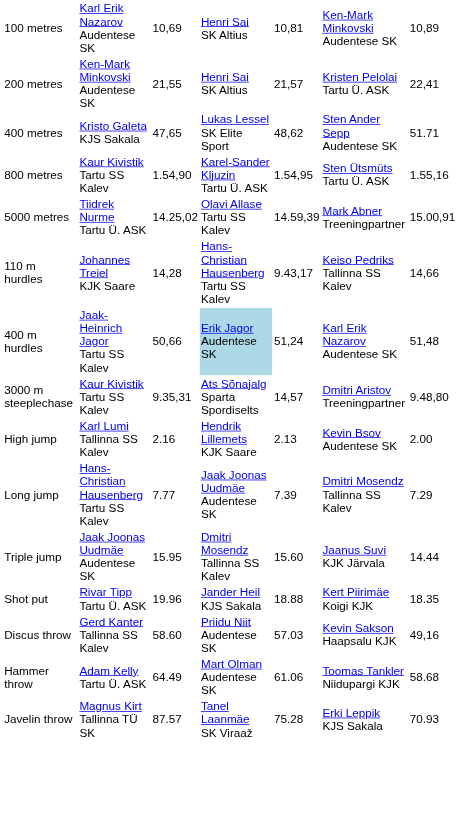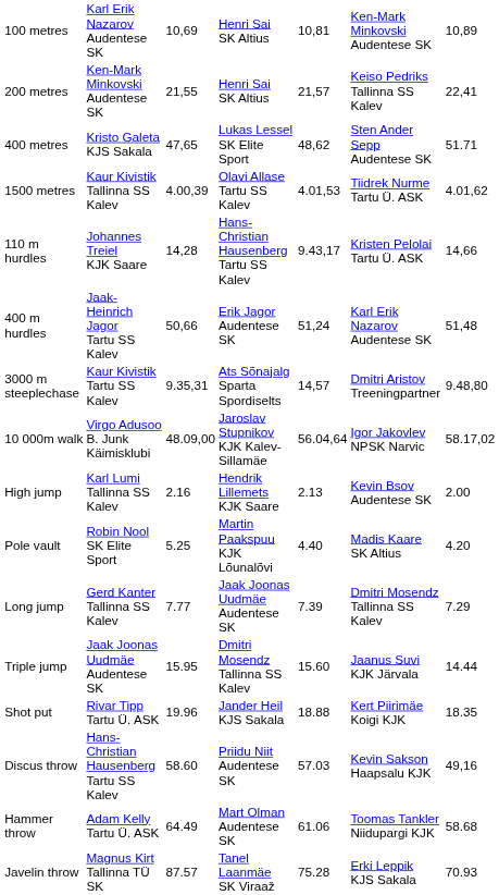200 metres | column 6: Kristen Pelolai Tartu Ü. ASK -> Keiso Pedriks Tallinna SS Kalev
- row: 800 metres | Kaur Kivistik Tartu SS Kalev | 1.54,90 | Karel-Sander Kljuzin Tartu Ü. ASK | 1.54,95 | Sten Ütsmüts Tartu Ü. ASK | 1.55,16
+ row: 1500 metres | Kaur Kivistik Tallinna SS Kalev | 4.00,39 | Olavi Allase Tartu SS Kalev | 4.01,53 | Tiidrek Nurme Tartu Ü. ASK | 4.01,62
- row: 5000 metres | Tiidrek Nurme Tartu Ü. ASK | 14.25,02 | Olavi Allase Tartu SS Kalev | 14.59,39 | Mark Abner Treeningpartner | 15.00,91
110 m hurdles | column 6: Keiso Pedriks Tallinna SS Kalev -> Kristen Pelolai Tartu Ü. ASK
400 m hurdles | column 4: lightblue background -> no background
+ row: 10 000m walk | Virgo Adusoo B. Junk Käimisklubi | 48.09,00 | Jaroslav Stupnikov KJK Kalev-Sillamäe | 56.04,64 | Igor Jakovlev NPSK Narvic | 58.17,02
+ row: Pole vault | Robin Nool SK Elite Sport | 5.25 | Martin Paakspuu KJK Lõunalõvi | 4.40 | Madis Kaare SK Altius | 4.20
Long jump | column 2: Hans-Christian Hausenberg Tartu SS Kalev -> Gerd Kanter Tallinna SS Kalev
Discus throw | column 2: Gerd Kanter Tallinna SS Kalev -> Hans-Christian Hausenberg Tartu SS Kalev
